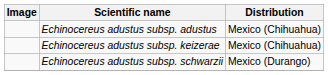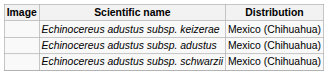rows swapped: Echinocereus adustus subsp. adustus <-> Echinocereus adustus subsp. keizerae
Echinocereus adustus subsp. schwarzii | Distribution: Mexico (Durango) -> Mexico (Chihuahua)
